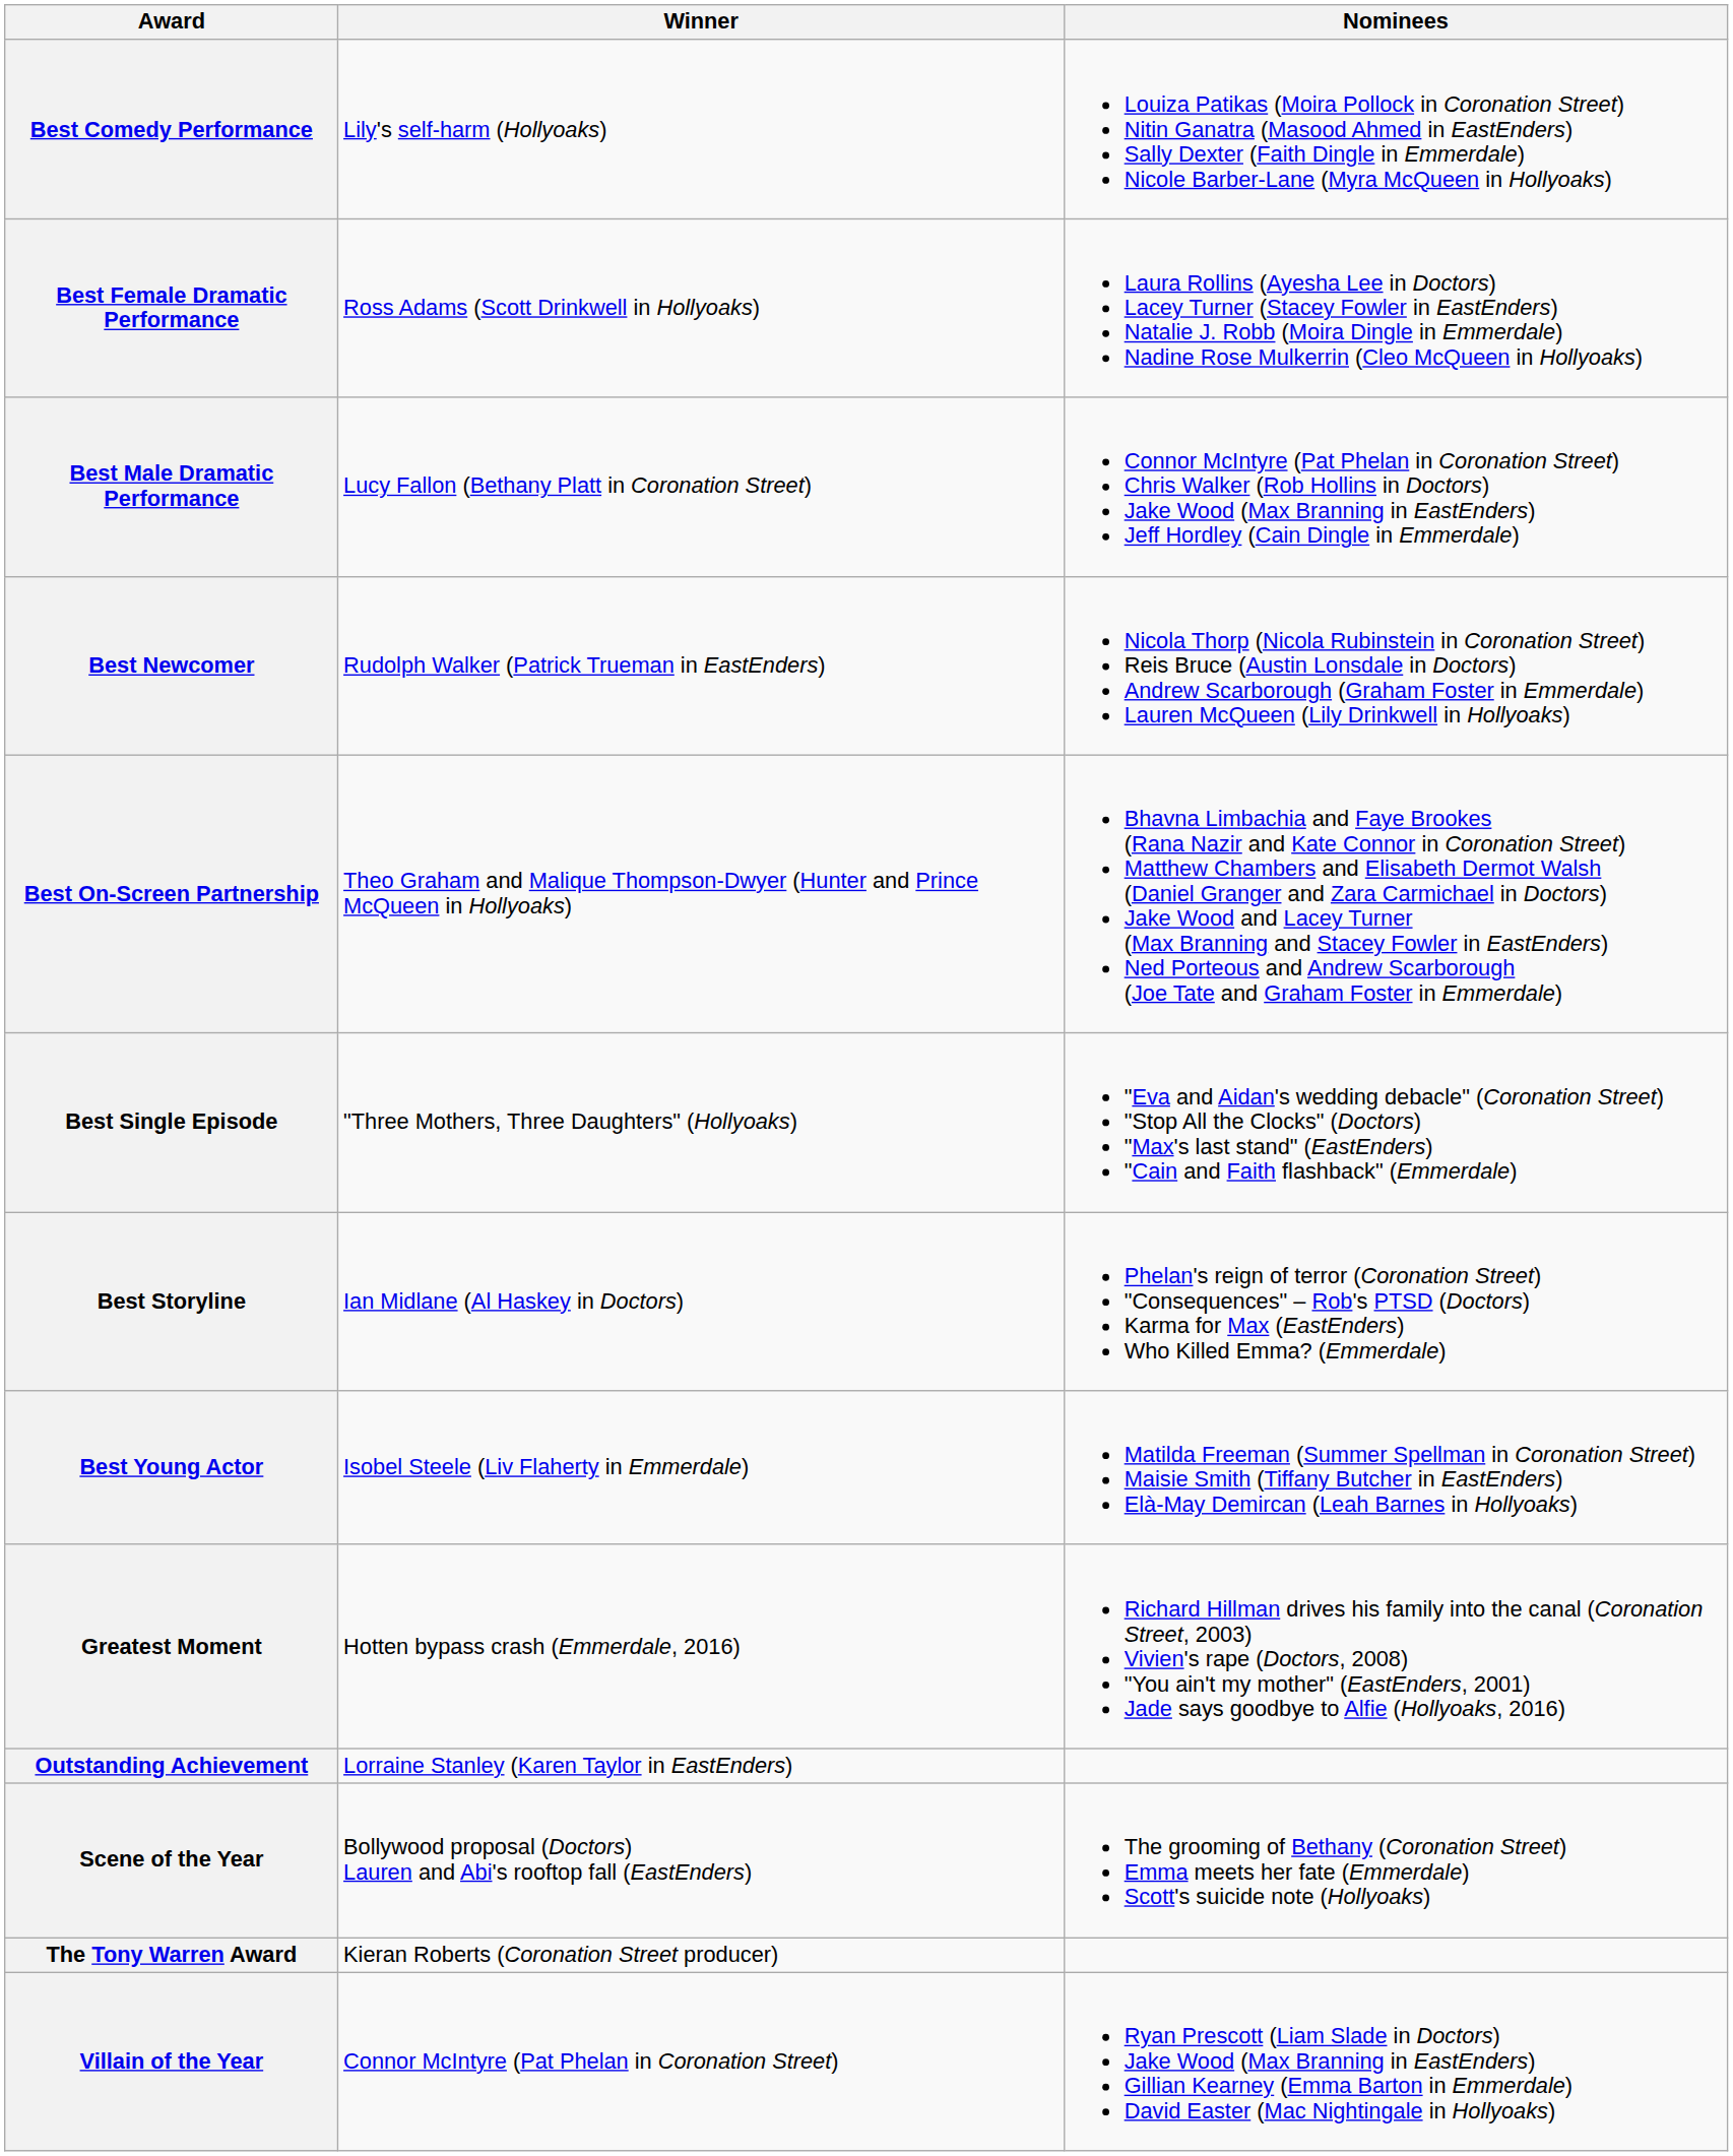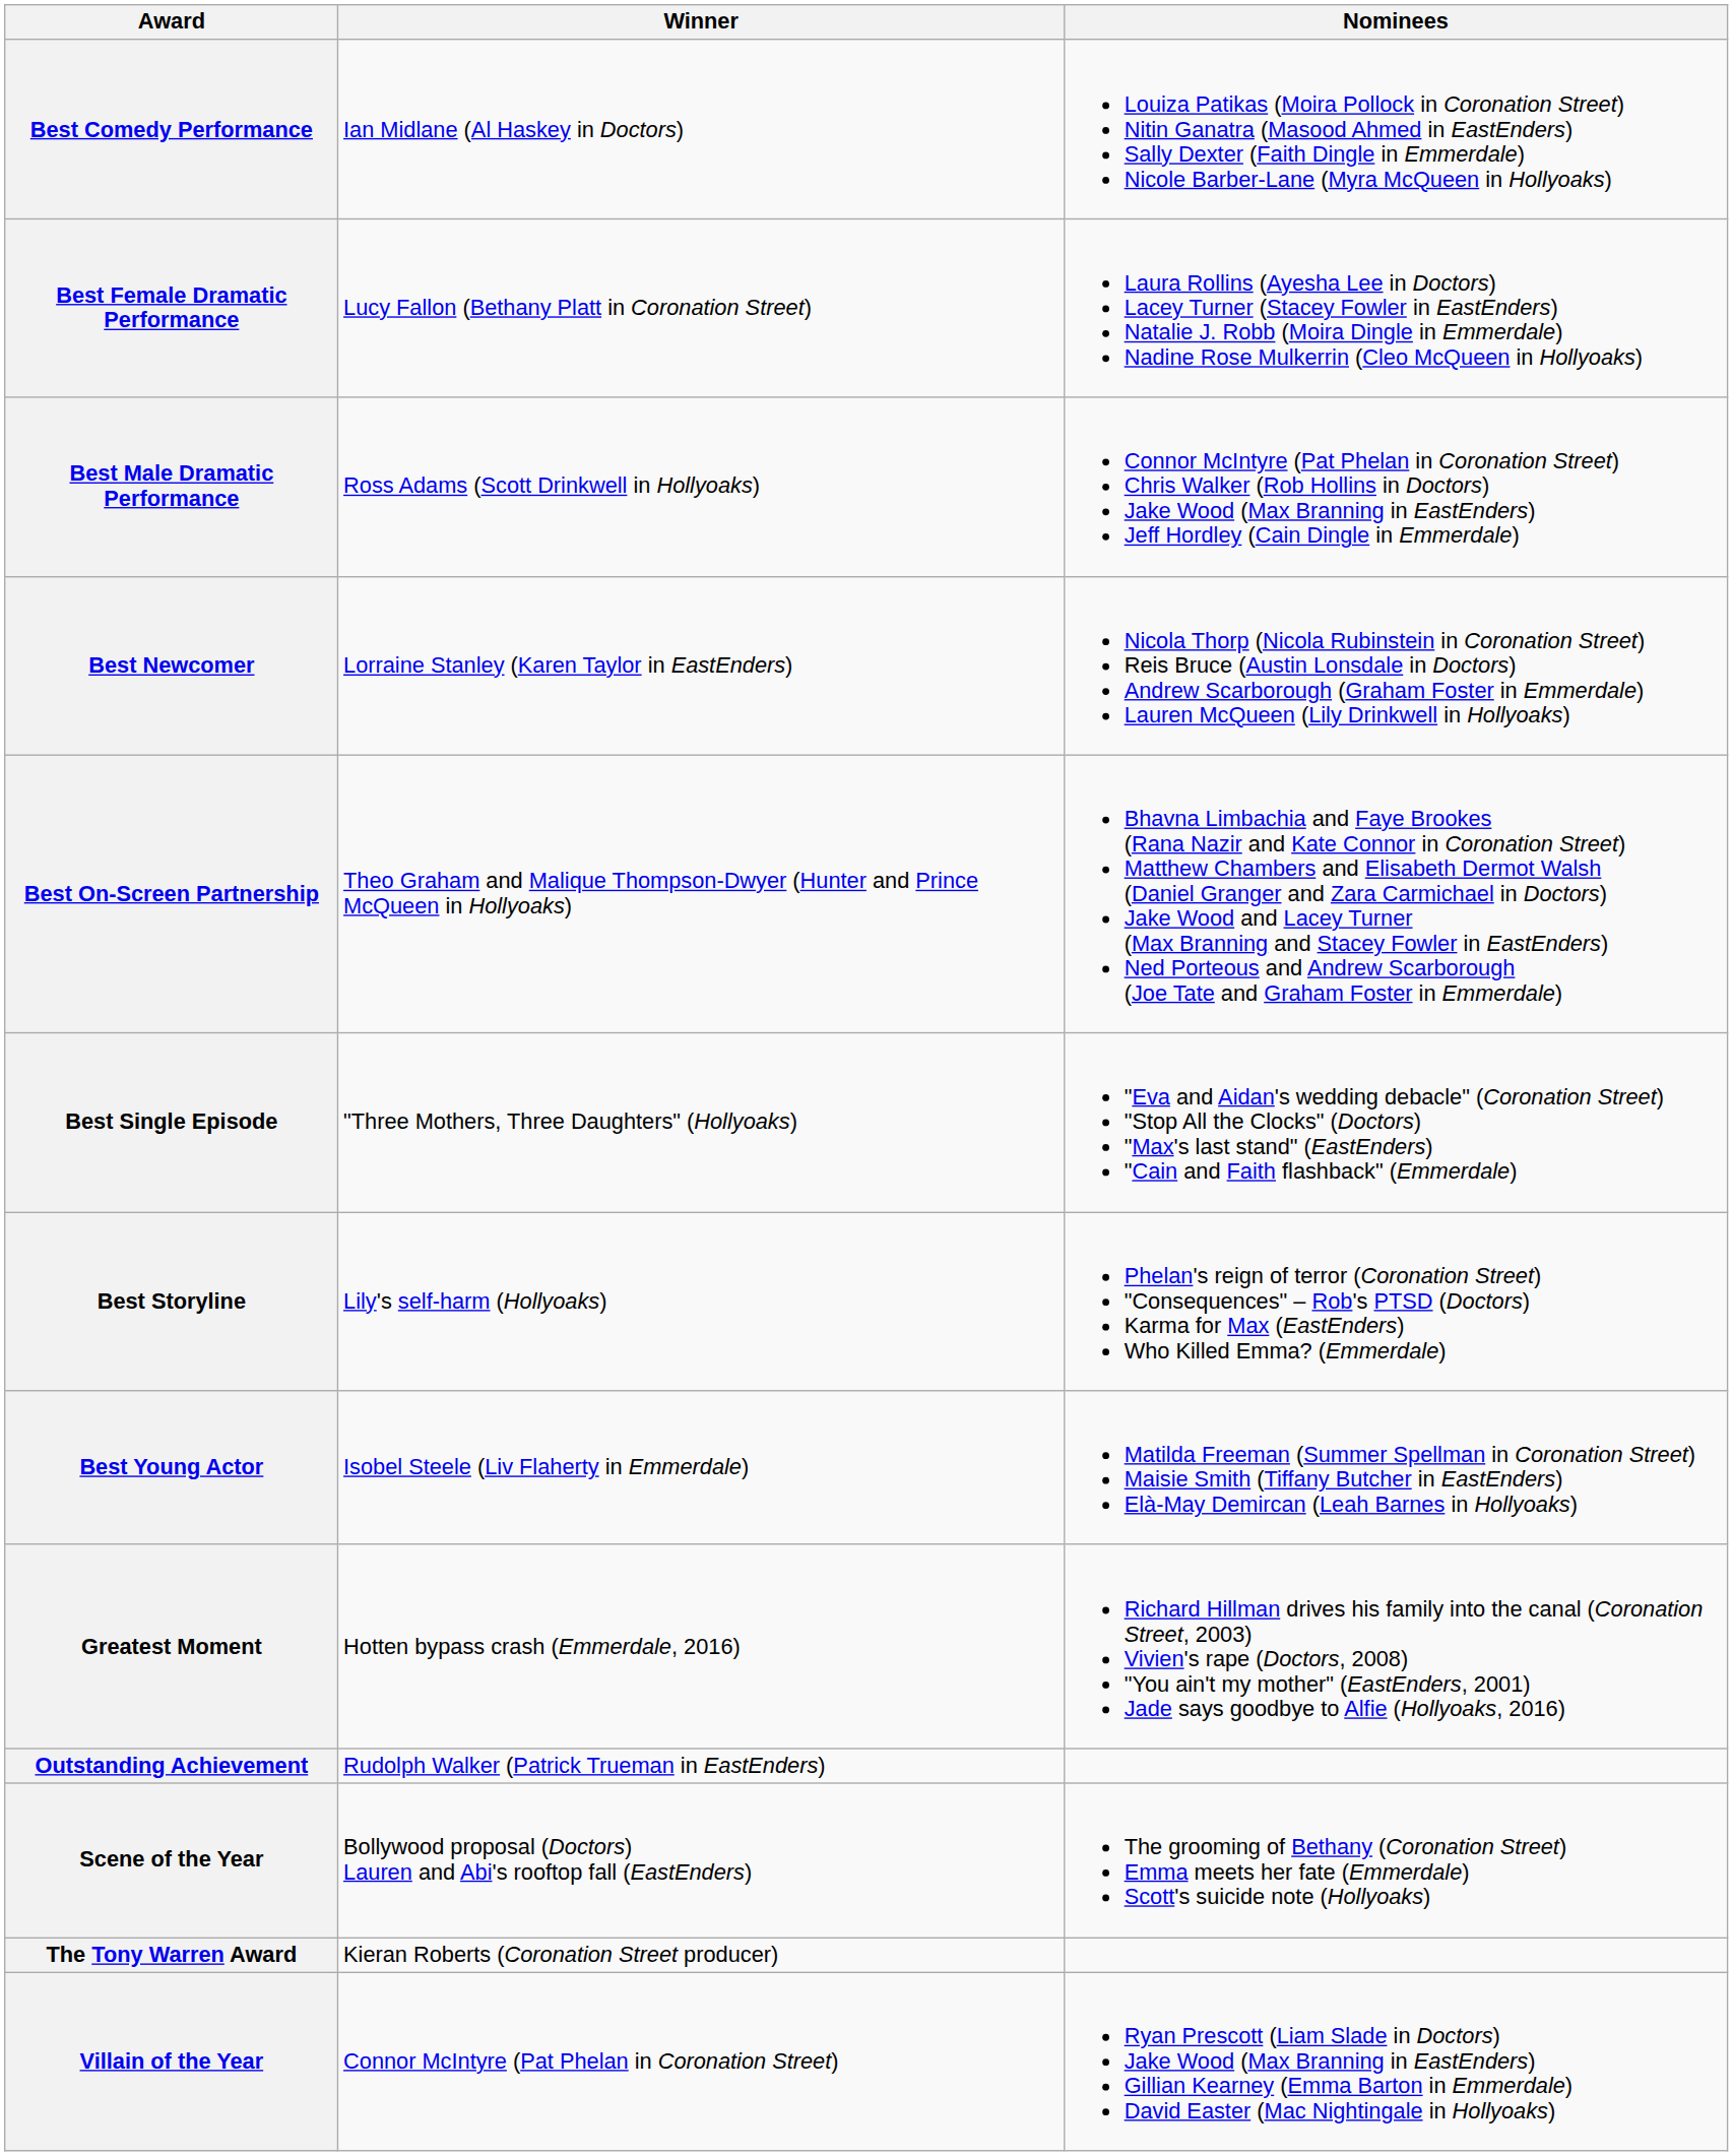Best Comedy Performance | Winner: Lily's self-harm (Hollyoaks) -> Ian Midlane (Al Haskey in Doctors)
Best Female Dramatic Performance | Winner: Ross Adams (Scott Drinkwell in Hollyoaks) -> Lucy Fallon (Bethany Platt in Coronation Street)
Best Male Dramatic Performance | Winner: Lucy Fallon (Bethany Platt in Coronation Street) -> Ross Adams (Scott Drinkwell in Hollyoaks)
Best Newcomer | Winner: Rudolph Walker (Patrick Trueman in EastEnders) -> Lorraine Stanley (Karen Taylor in EastEnders)
Best Storyline | Winner: Ian Midlane (Al Haskey in Doctors) -> Lily's self-harm (Hollyoaks)
Outstanding Achievement | Winner: Lorraine Stanley (Karen Taylor in EastEnders) -> Rudolph Walker (Patrick Trueman in EastEnders)
